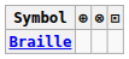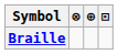columns swapped: ⊕ <-> ⊗
